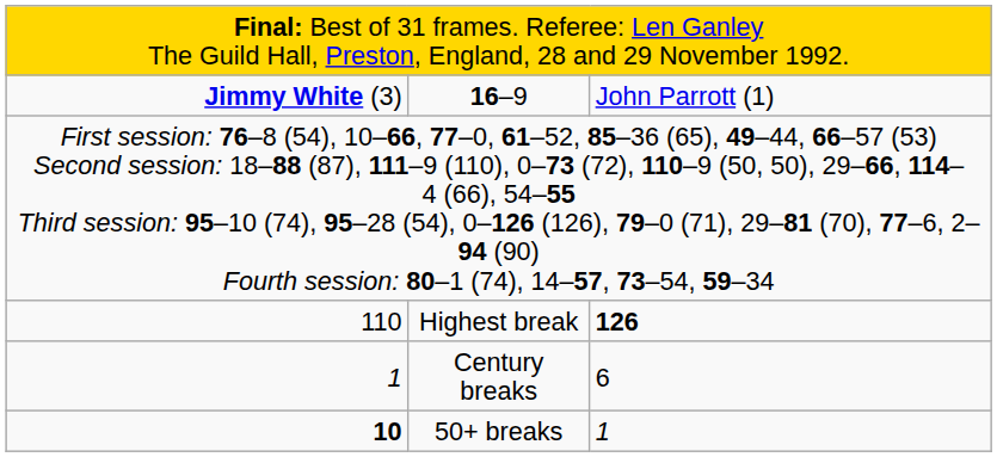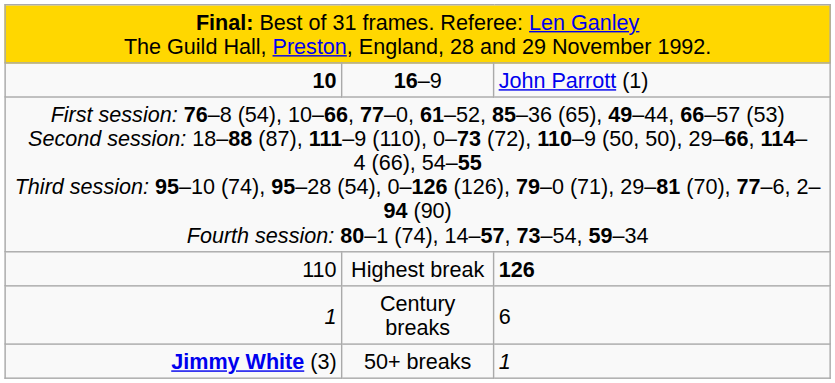16–9 | column 1: Jimmy White (3) -> 10
50+ breaks | column 1: 10 -> Jimmy White (3)
